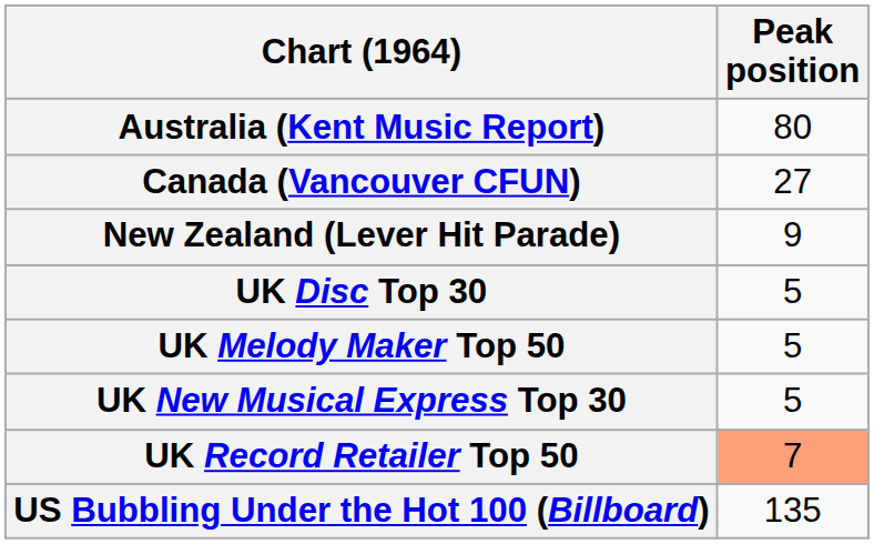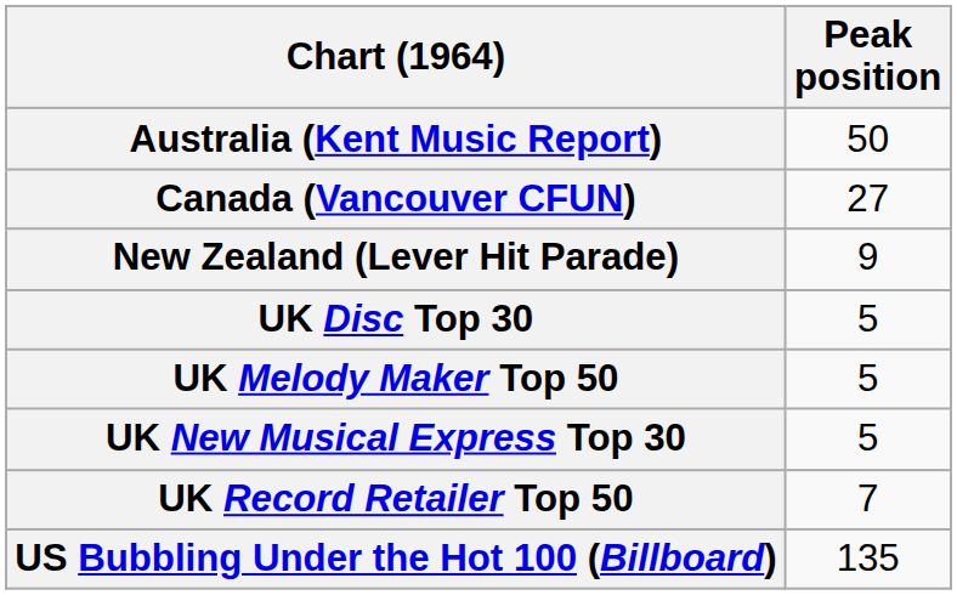Australia (Kent Music Report) | Peak position: 80 -> 50
UK Record Retailer Top 50 | Peak position: lightsalmon background -> no background
